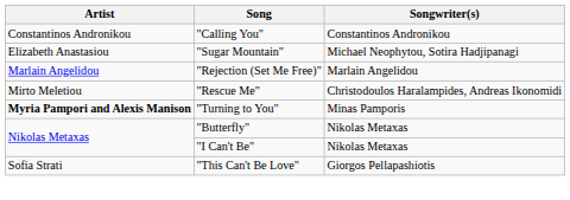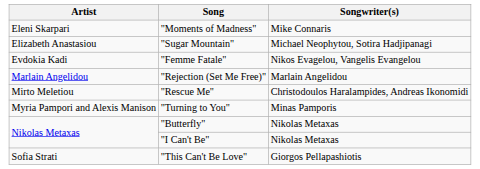- row: Constantinos Andronikou | "Calling You" | Constantinos Andronikou
+ row: Eleni Skarpari | "Moments of Madness" | Mike Connaris
+ row: Evdokia Kadi | "Femme Fatale" | Nikos Evagelou, Vangelis Evangelou
"Turning to You" | Artist: bold -> normal
